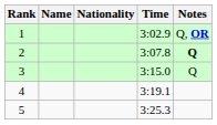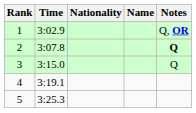columns swapped: Name <-> Time
